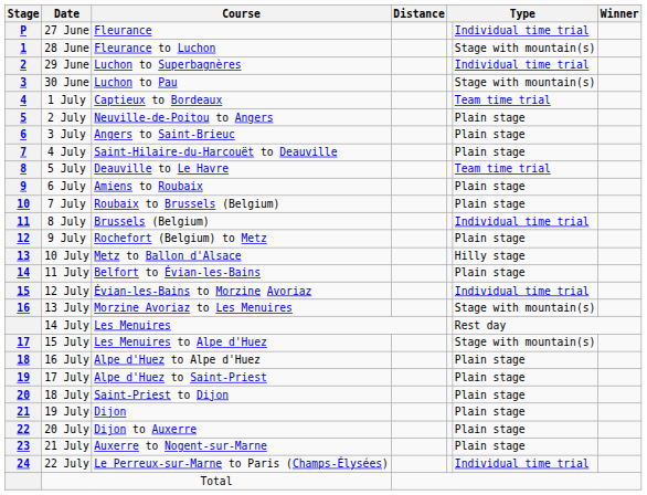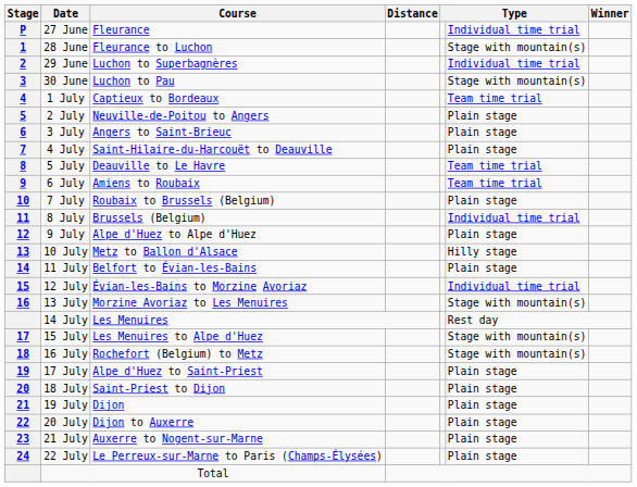6 July | column 6: Plain stage -> Team time trial
9 July | Course: Rochefort (Belgium) to Metz -> Alpe d'Huez to Alpe d'Huez
16 July | Course: Alpe d'Huez to Alpe d'Huez -> Rochefort (Belgium) to Metz
16 July | column 6: Plain stage -> Stage with mountain(s)
22 July | column 6: Individual time trial -> Plain stage
